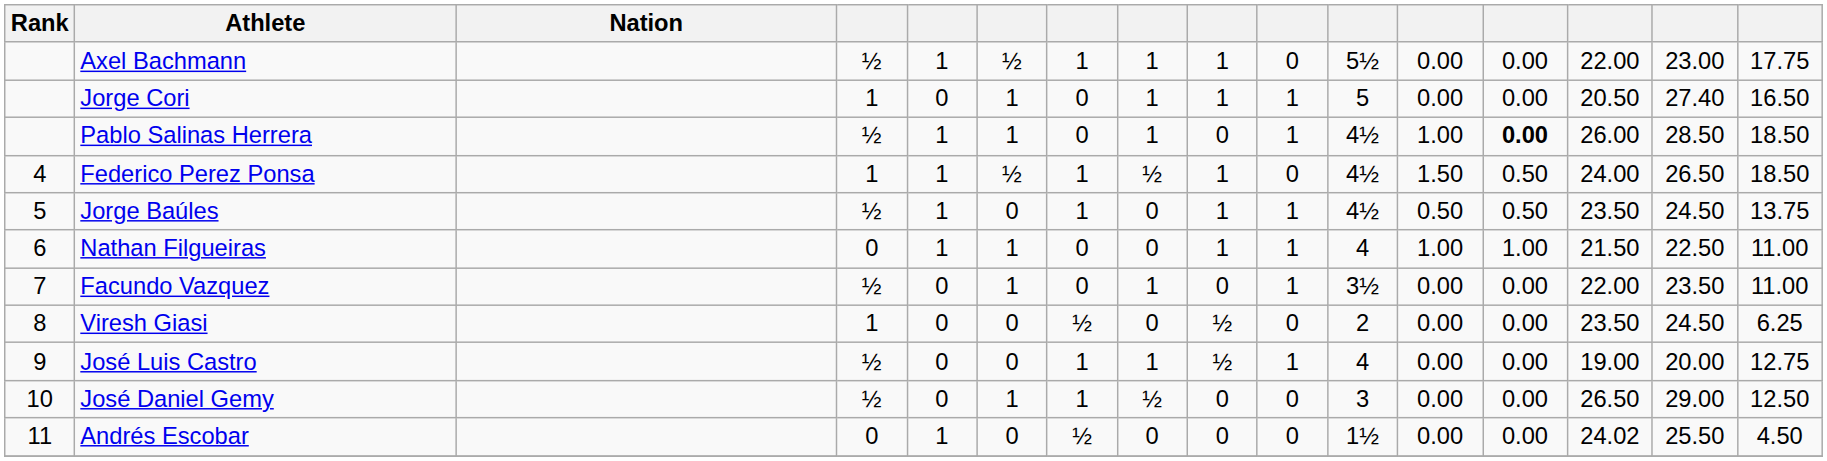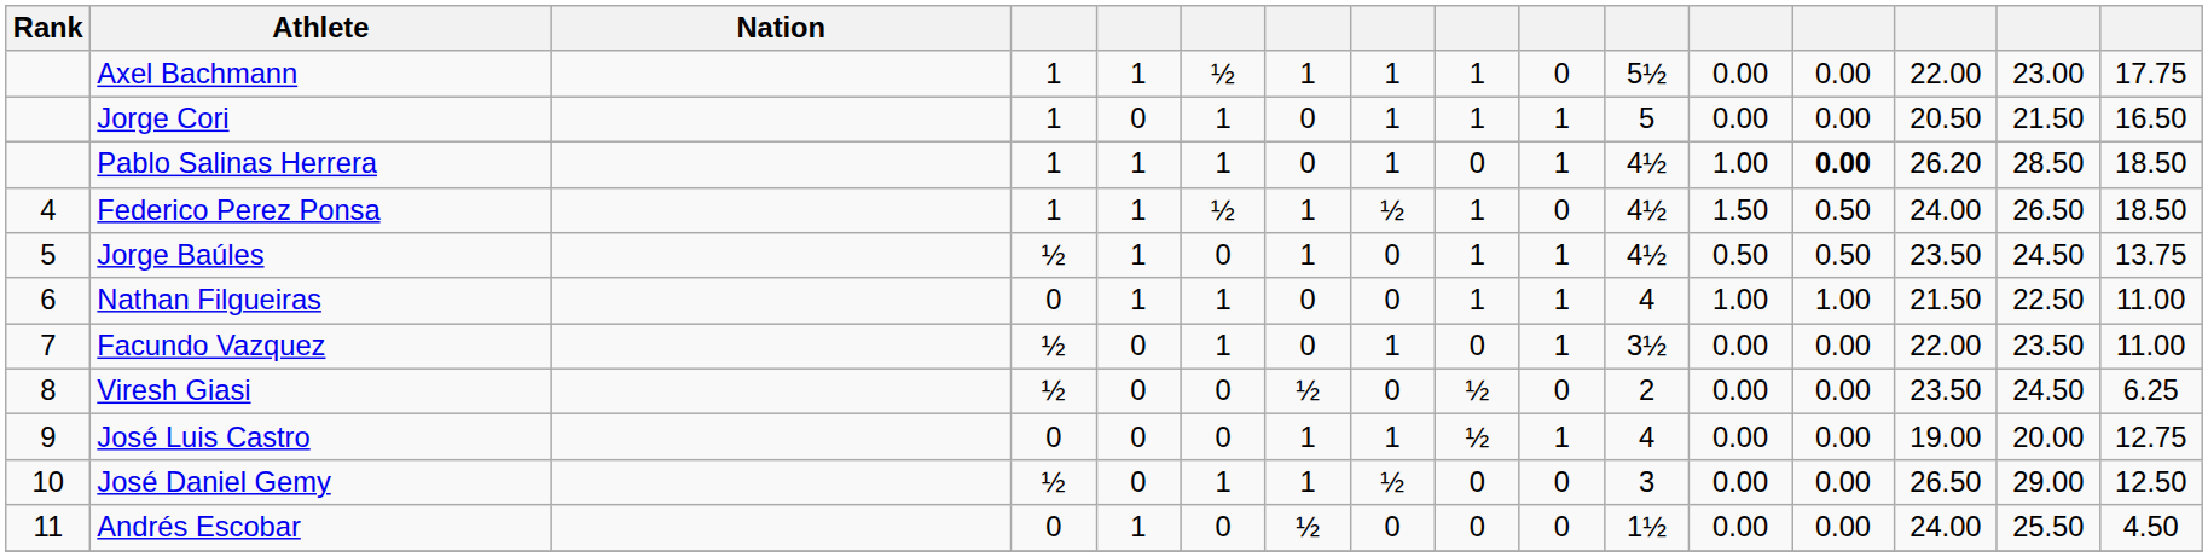Axel Bachmann | column 4: ½ -> 1
Jorge Cori | column 15: 27.40 -> 21.50
Pablo Salinas Herrera | column 4: ½ -> 1
Pablo Salinas Herrera | column 14: 26.00 -> 26.20
Viresh Giasi | column 4: 1 -> ½
José Luis Castro | column 4: ½ -> 0
Andrés Escobar | column 14: 24.02 -> 24.00
